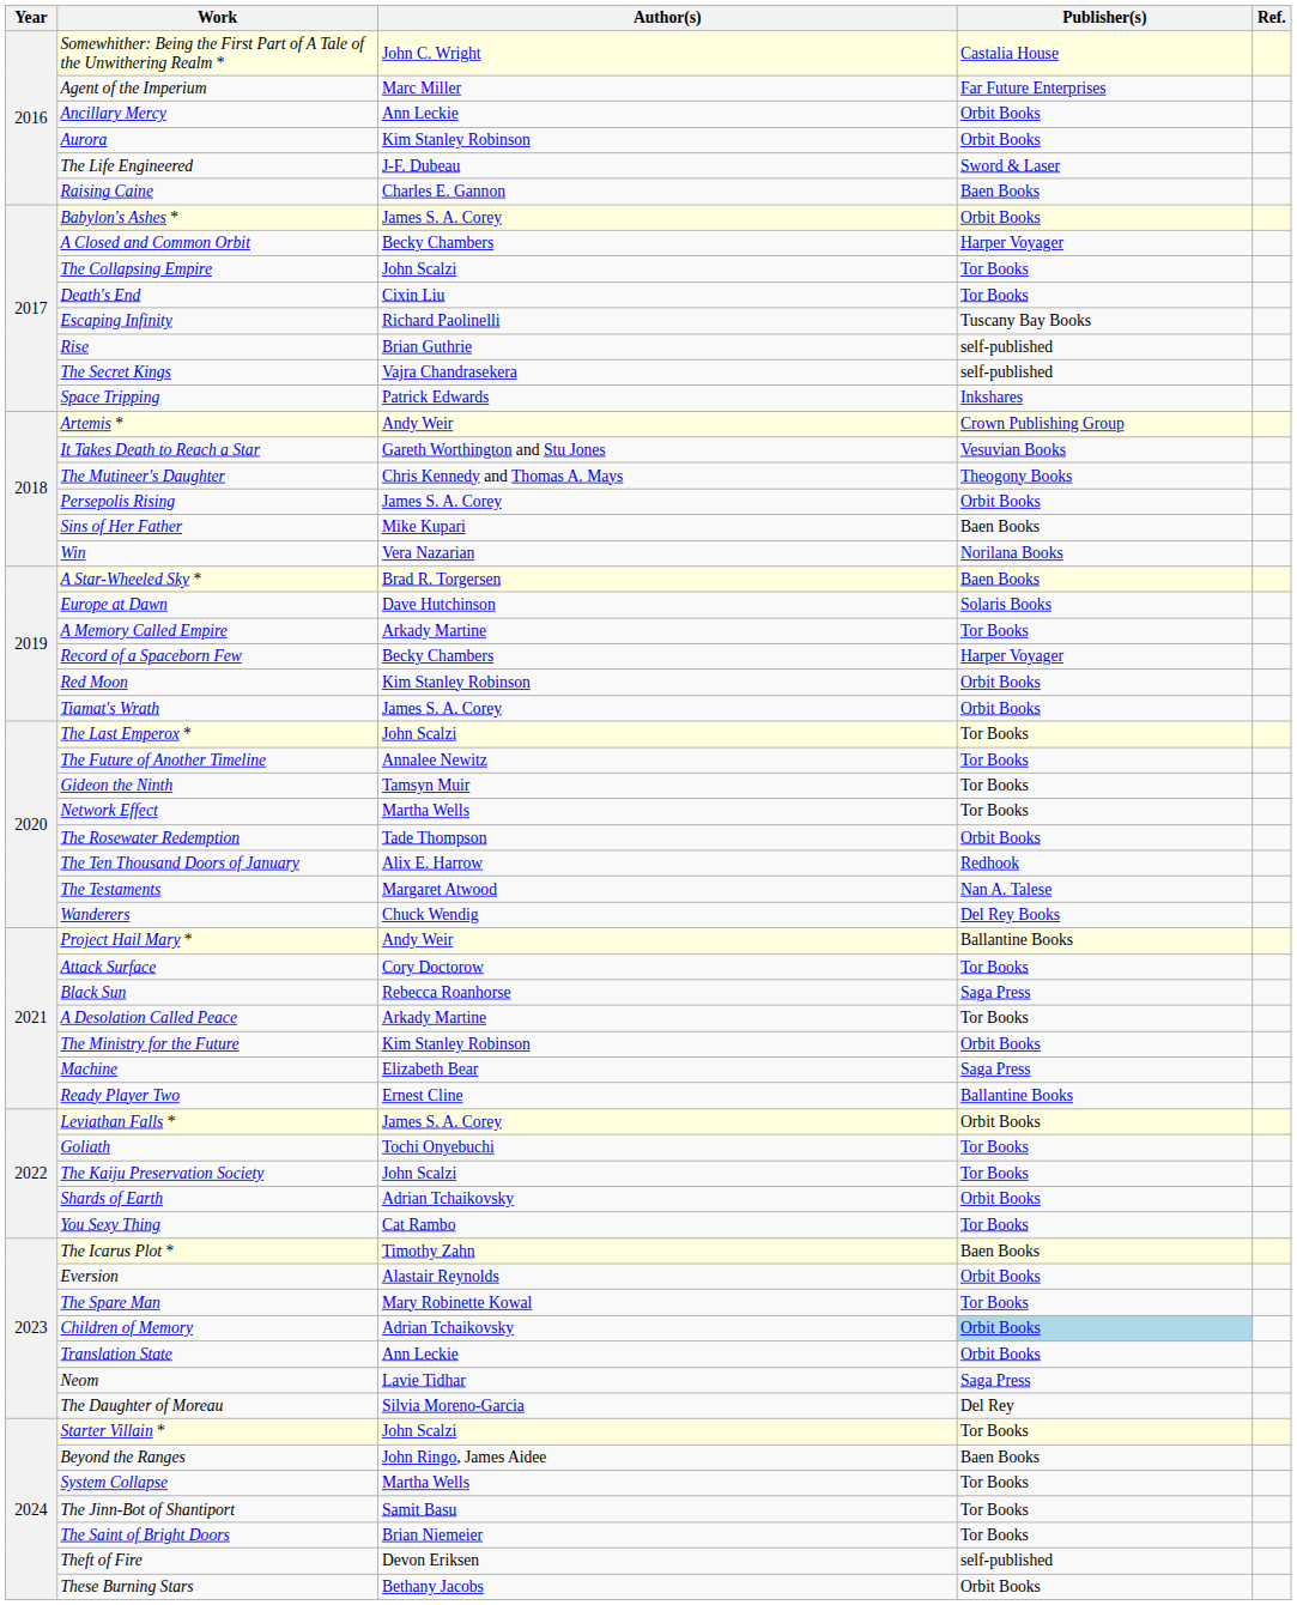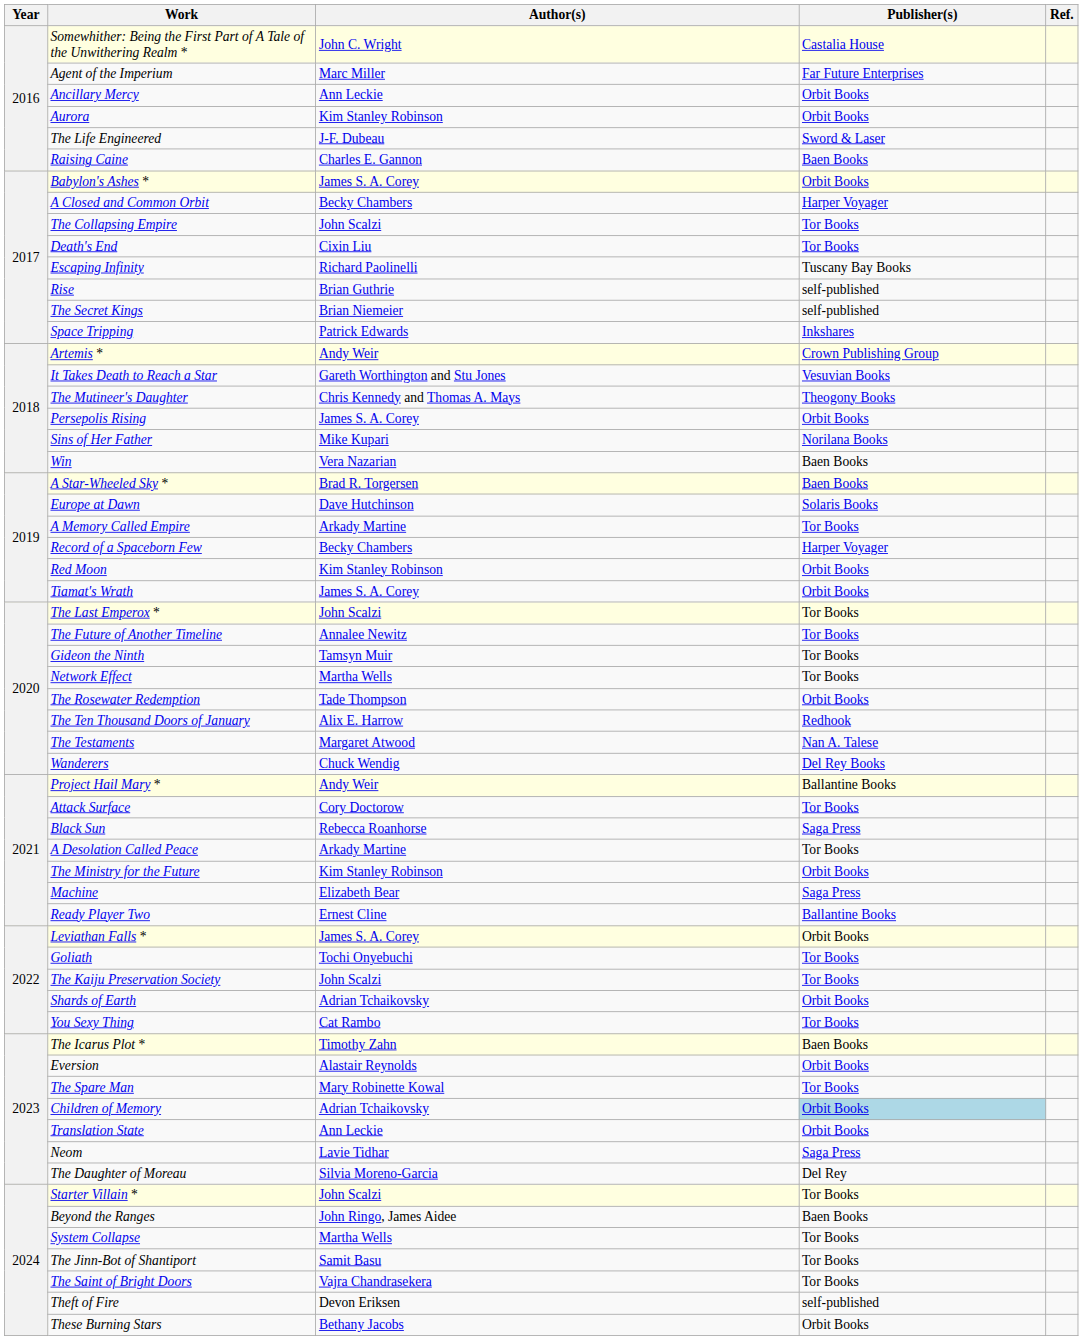The Secret Kings | Author(s): Vajra Chandrasekera -> Brian Niemeier
Sins of Her Father | Publisher(s): Baen Books -> Norilana Books
Win | Publisher(s): Norilana Books -> Baen Books
The Saint of Bright Doors | Author(s): Brian Niemeier -> Vajra Chandrasekera
